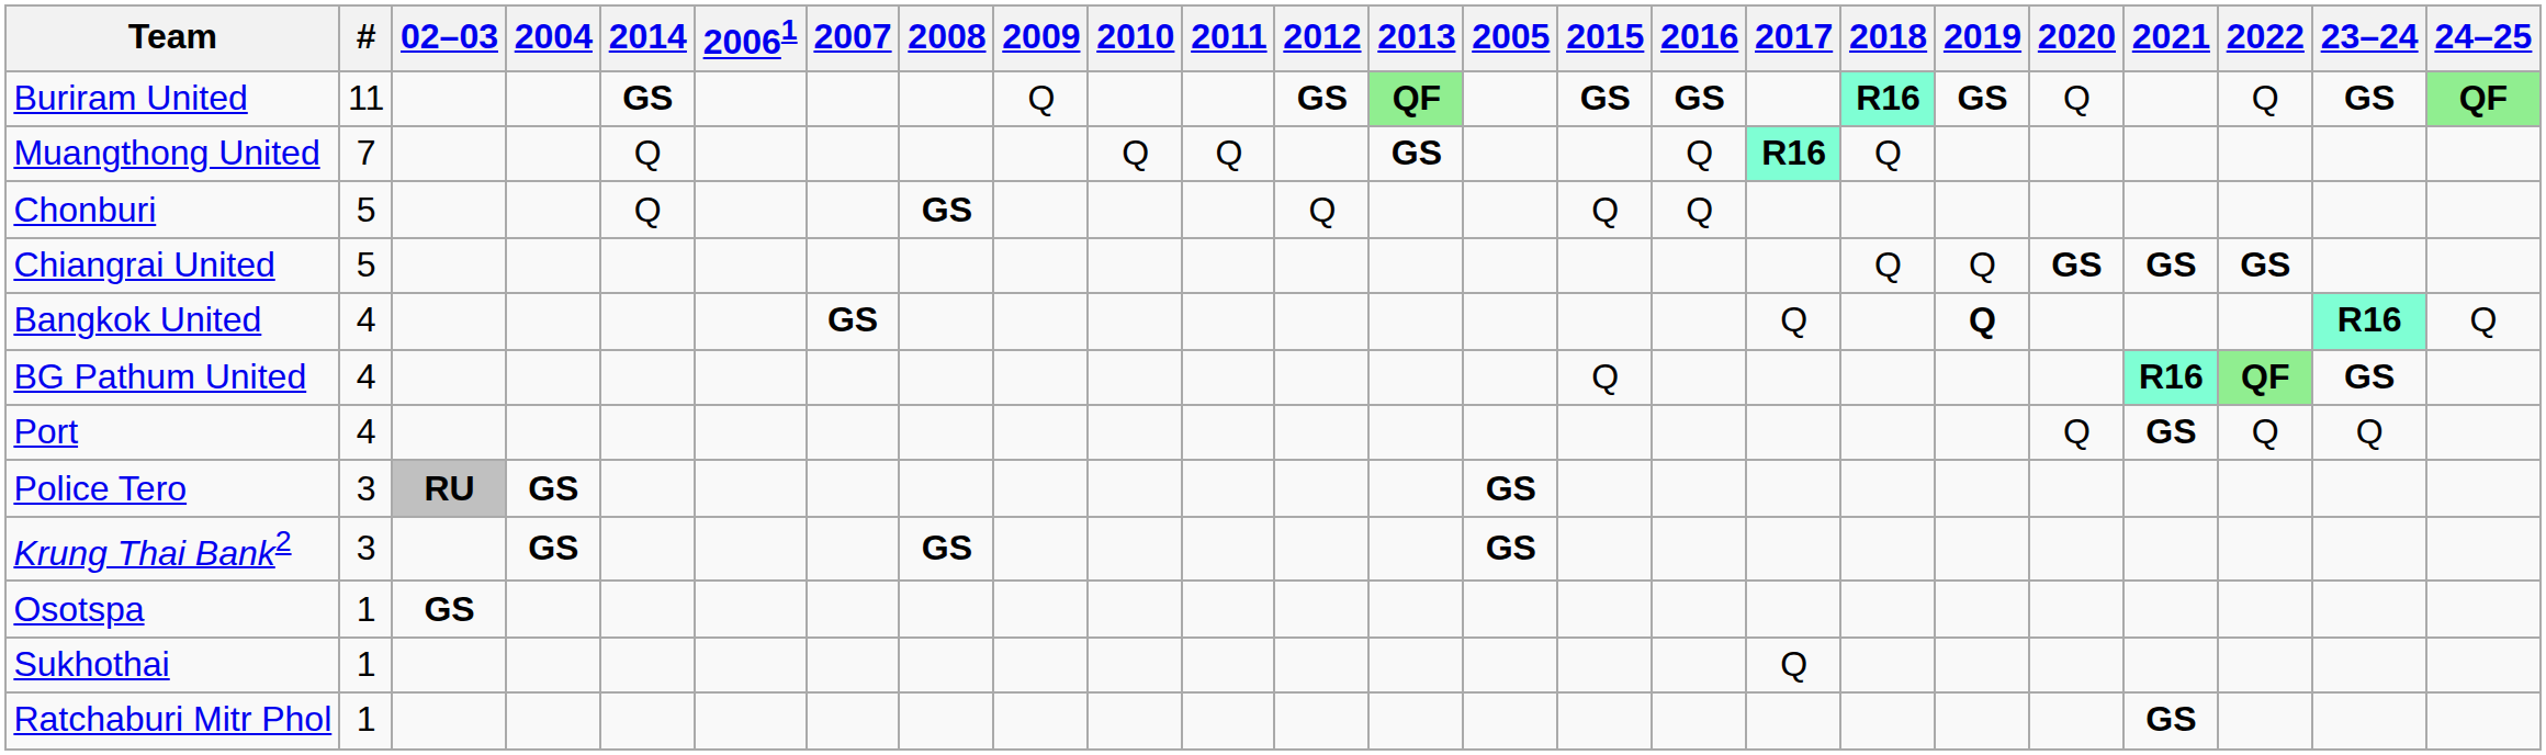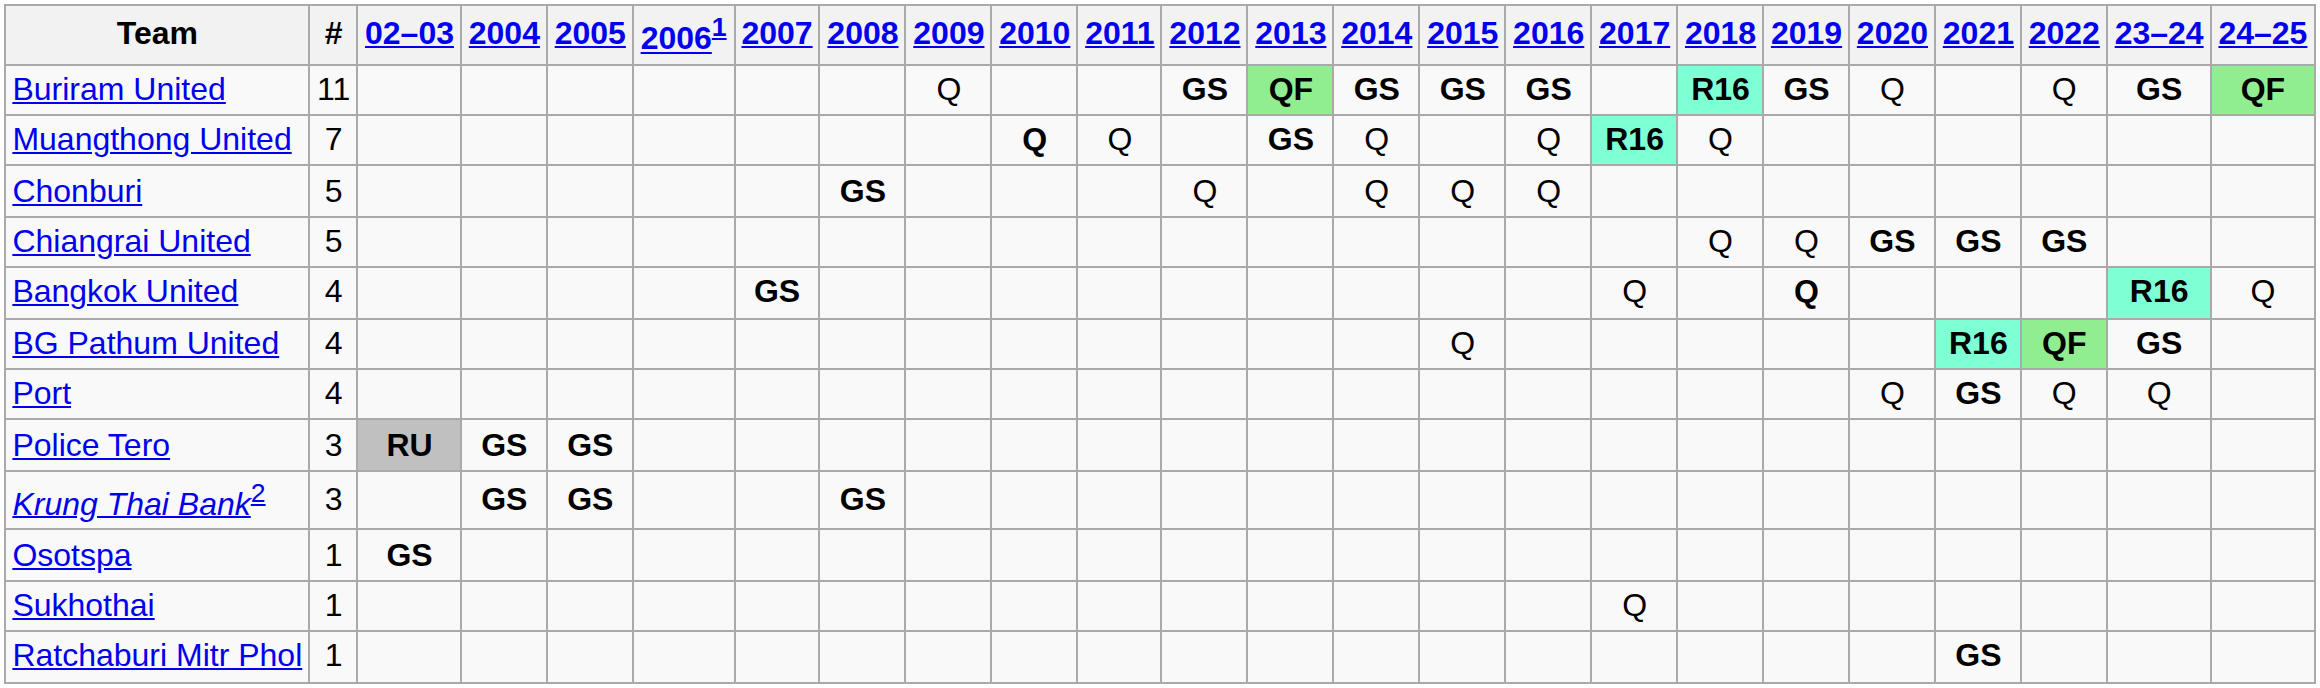columns swapped: 2005 <-> 2014
Muangthong United | 2010: normal -> bold
